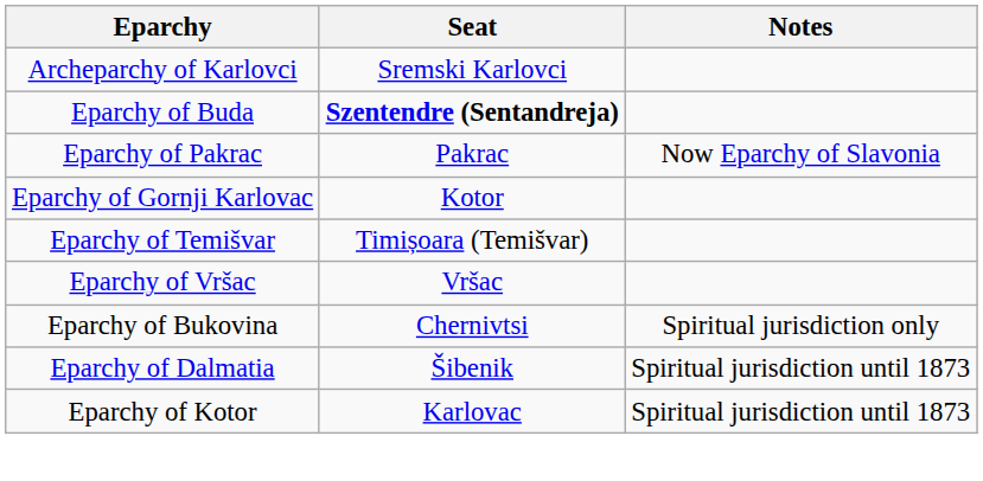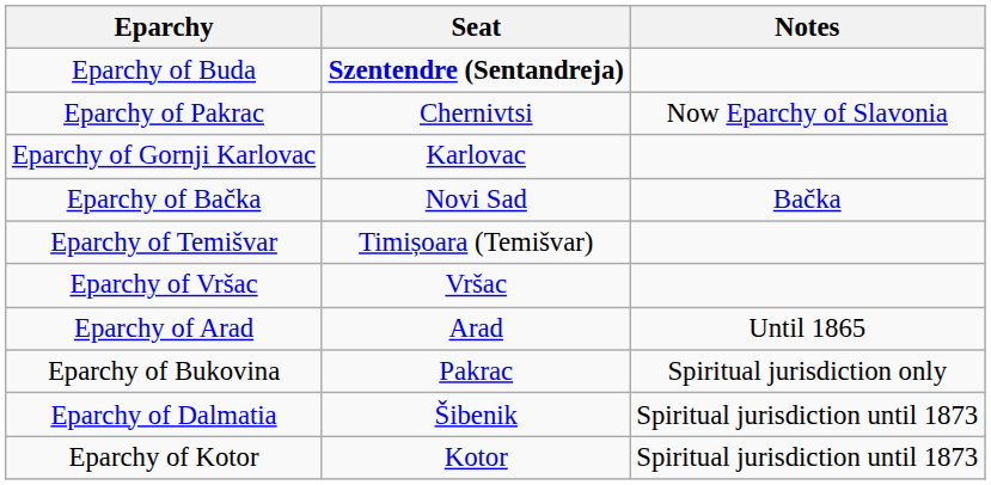- row: Archeparchy of Karlovci | Sremski Karlovci
Eparchy of Pakrac | Seat: Pakrac -> Chernivtsi
Eparchy of Gornji Karlovac | Seat: Kotor -> Karlovac
+ row: Eparchy of Bačka | Novi Sad | Bačka
+ row: Eparchy of Arad | Arad | Until 1865
Eparchy of Bukovina | Seat: Chernivtsi -> Pakrac
Eparchy of Kotor | Seat: Karlovac -> Kotor
